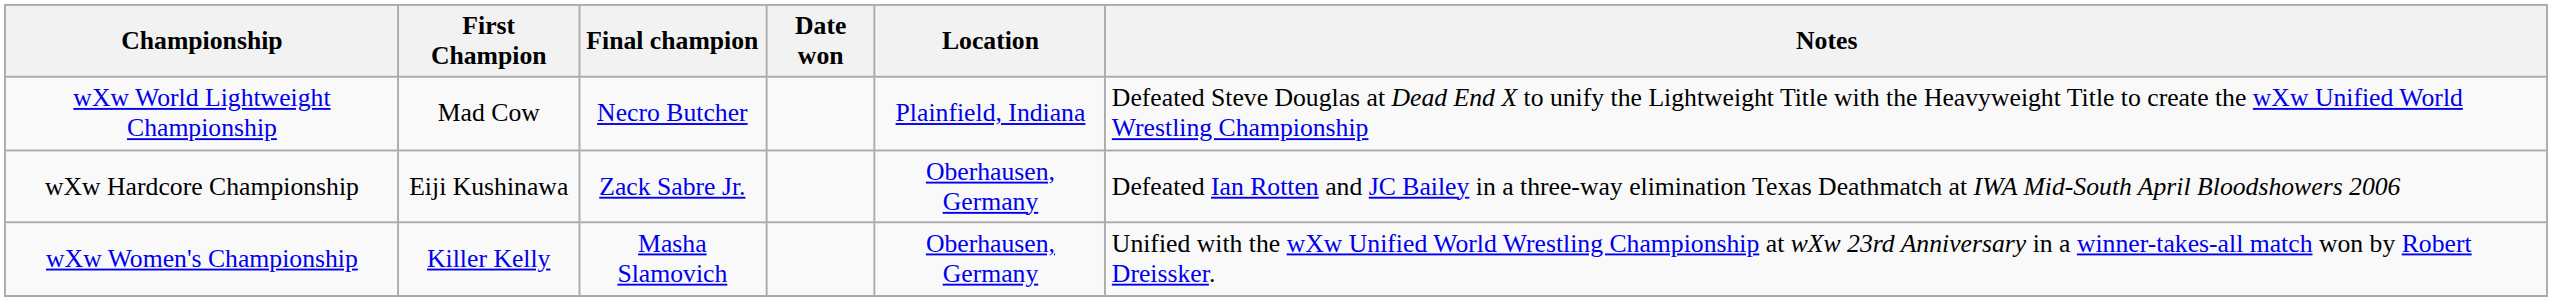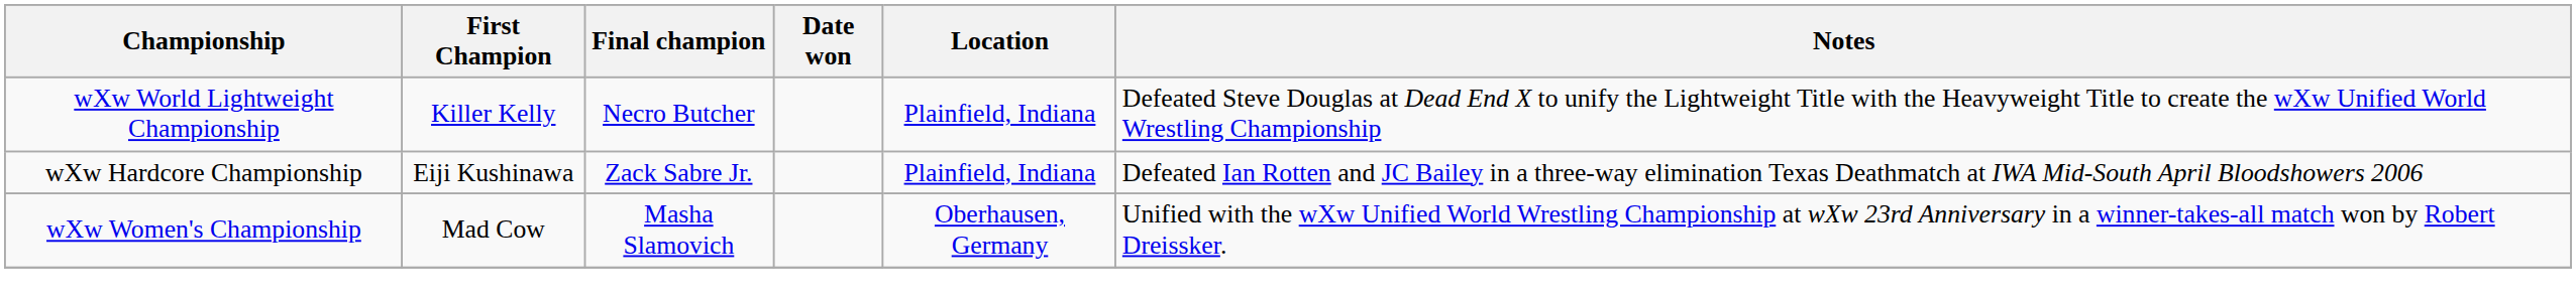wXw World Lightweight Championship | First Champion: Mad Cow -> Killer Kelly
wXw Hardcore Championship | Location: Oberhausen, Germany -> Plainfield, Indiana
wXw Women's Championship | First Champion: Killer Kelly -> Mad Cow
